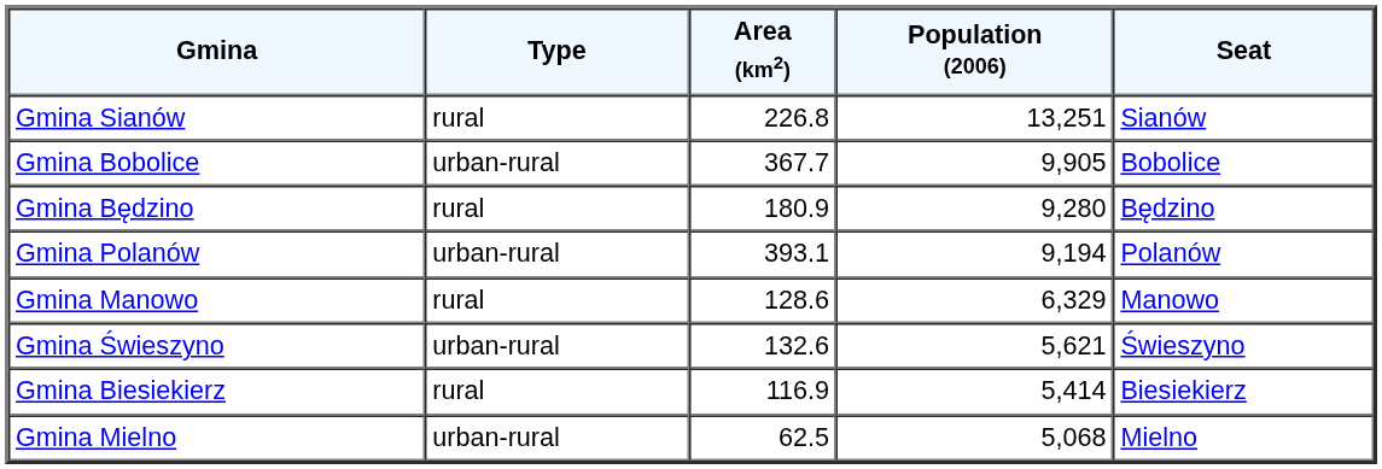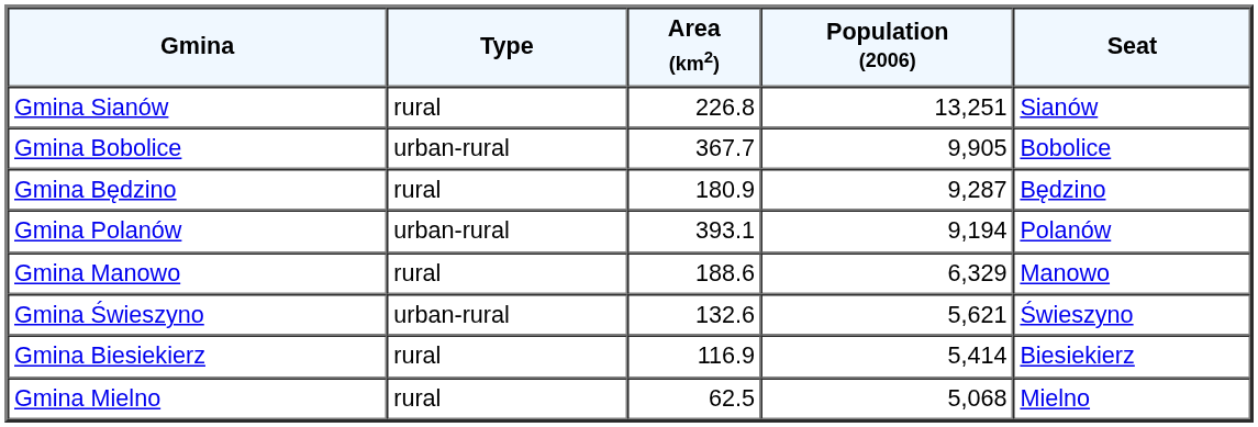Gmina Będzino | Population (2006): 9,280 -> 9,287
Gmina Manowo | Area (km2): 128.6 -> 188.6
Gmina Mielno | Type: urban-rural -> rural
